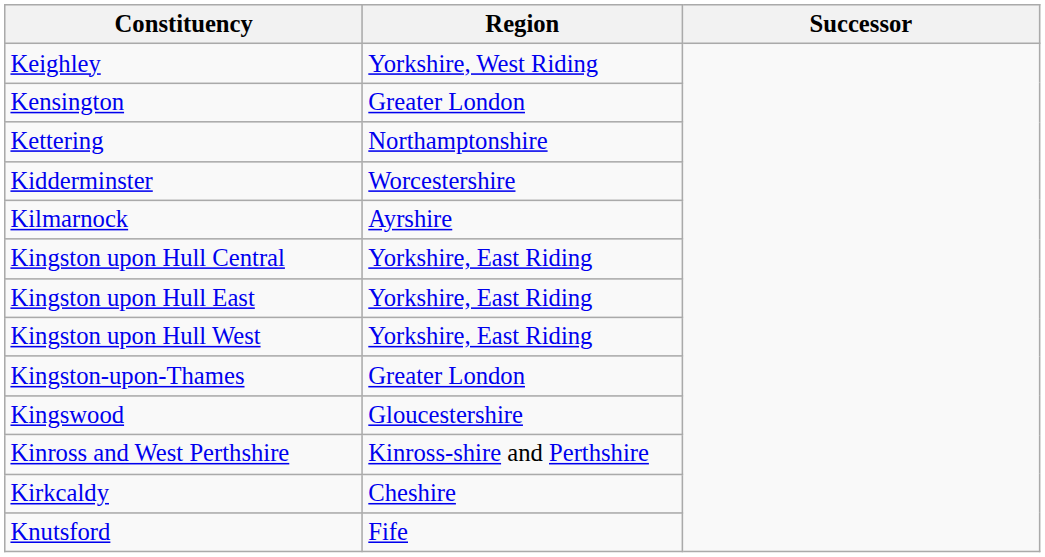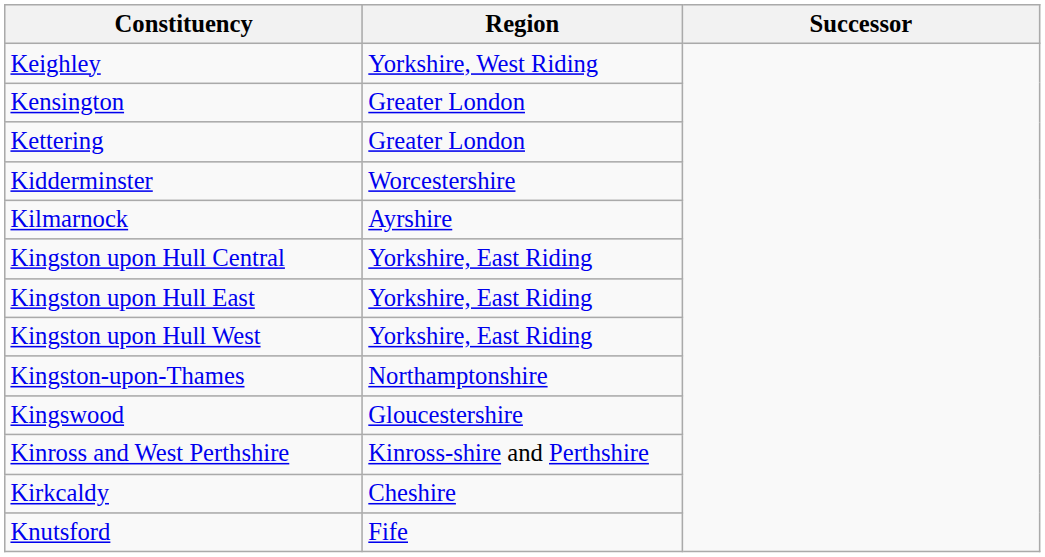Kettering | Region: Northamptonshire -> Greater London
Kingston-upon-Thames | Region: Greater London -> Northamptonshire
